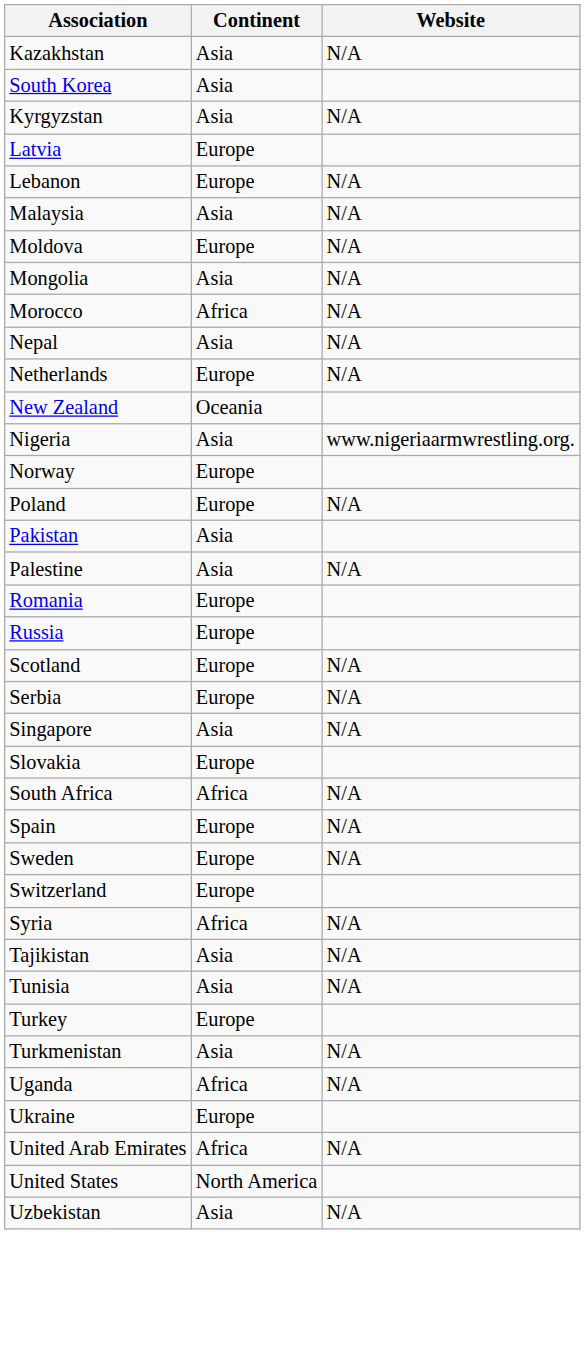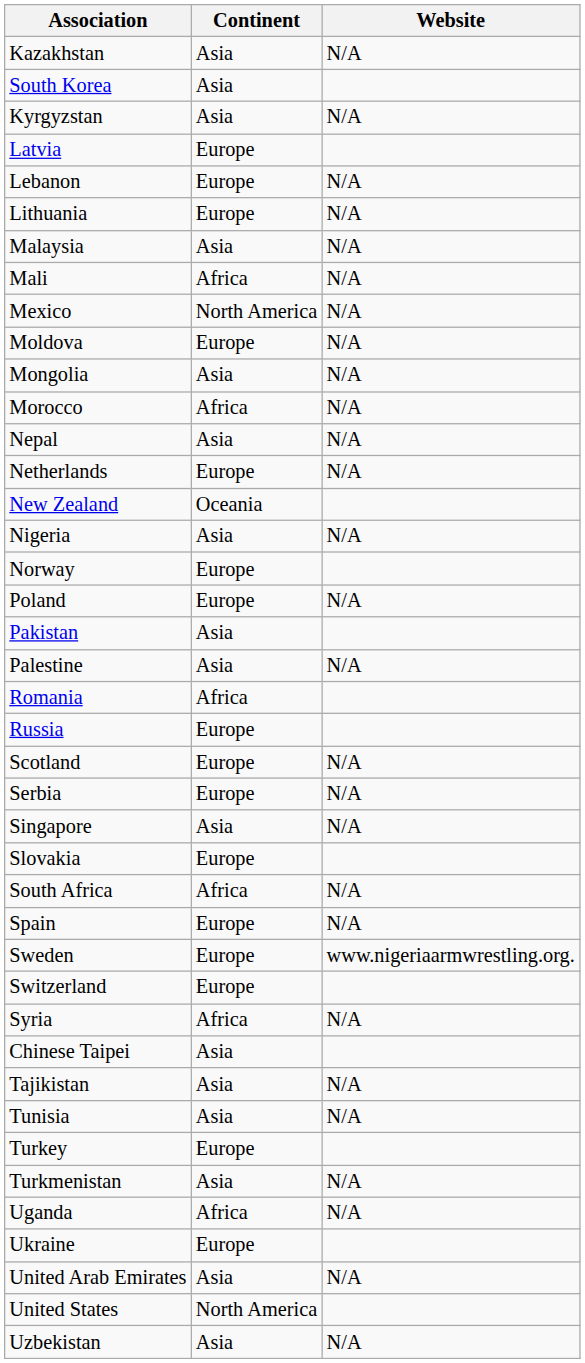+ row: Lithuania | Europe | N/A
+ row: Mali | Africa | N/A
+ row: Mexico | North America | N/A
Nigeria | Website: www.nigeriaarmwrestling.org. -> N/A
Romania | Continent: Europe -> Africa
Sweden | Website: N/A -> www.nigeriaarmwrestling.org.
+ row: Chinese Taipei | Asia
United Arab Emirates | Continent: Africa -> Asia
